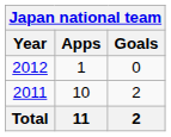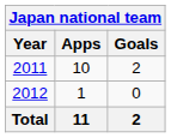rows swapped: 2011 <-> 2012
